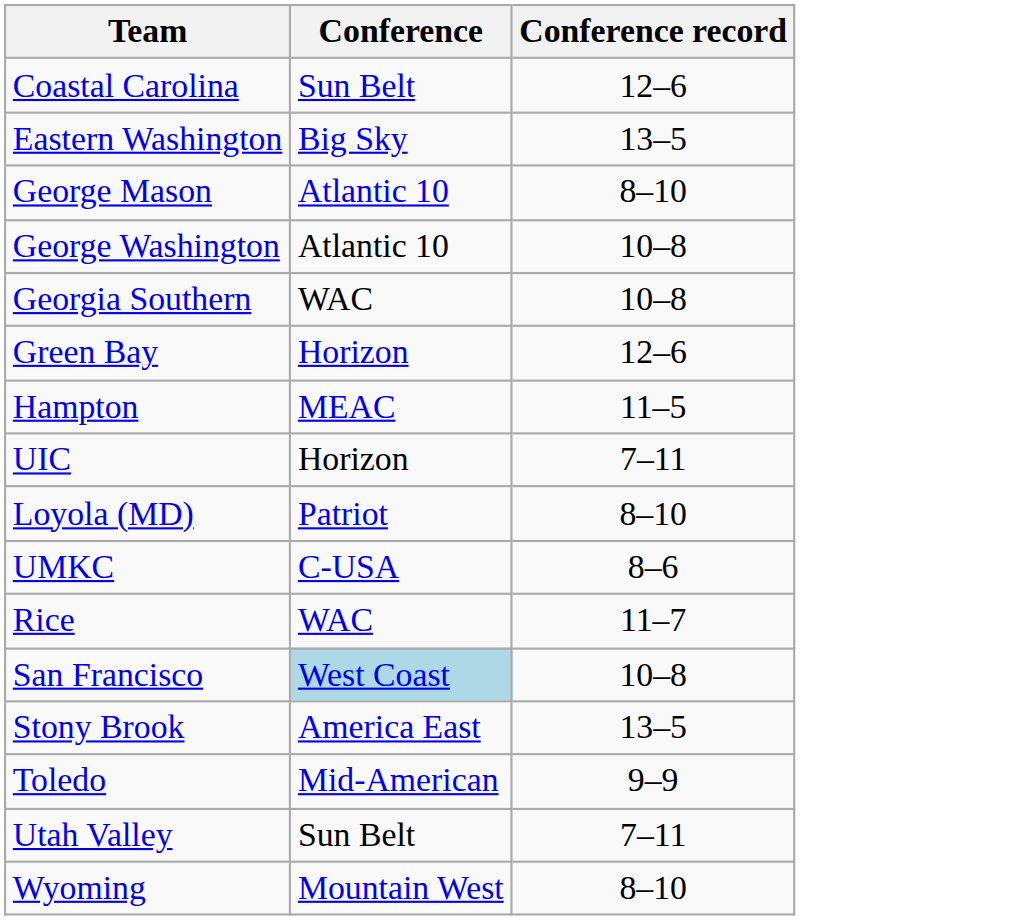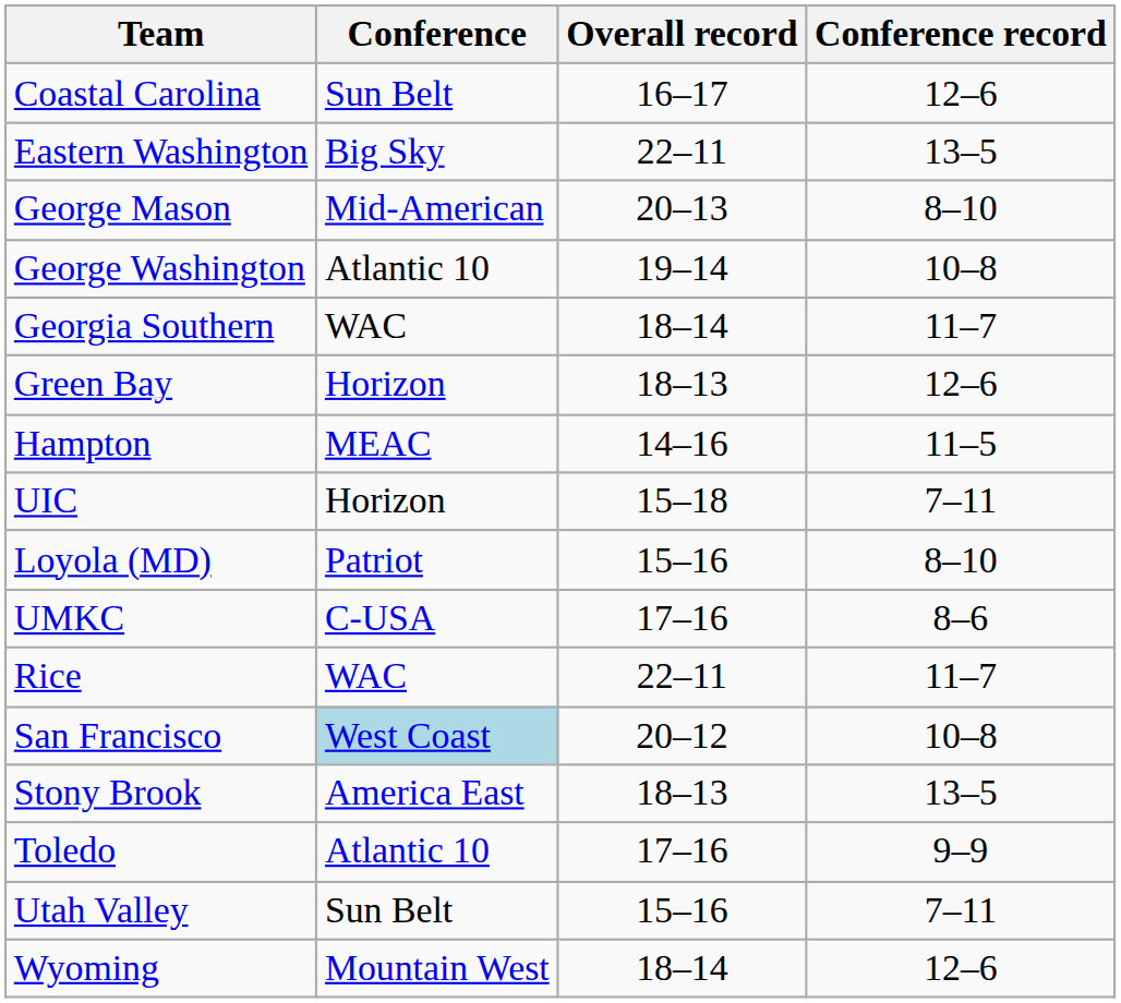+ column: Overall record | 16–17 | 22–11 | 20–13 | 19–14 | 18–14 | 18–13 | 14–16 | 15–18 | 15–16 | 17–16 | 22–11 | 20–12 | 18–13 | 17–16 | 15–16 | 18–14
George Mason | Conference: Atlantic 10 -> Mid-American
Georgia Southern | Conference record: 10–8 -> 11–7
Toledo | Conference: Mid-American -> Atlantic 10
Wyoming | Conference record: 8–10 -> 12–6
